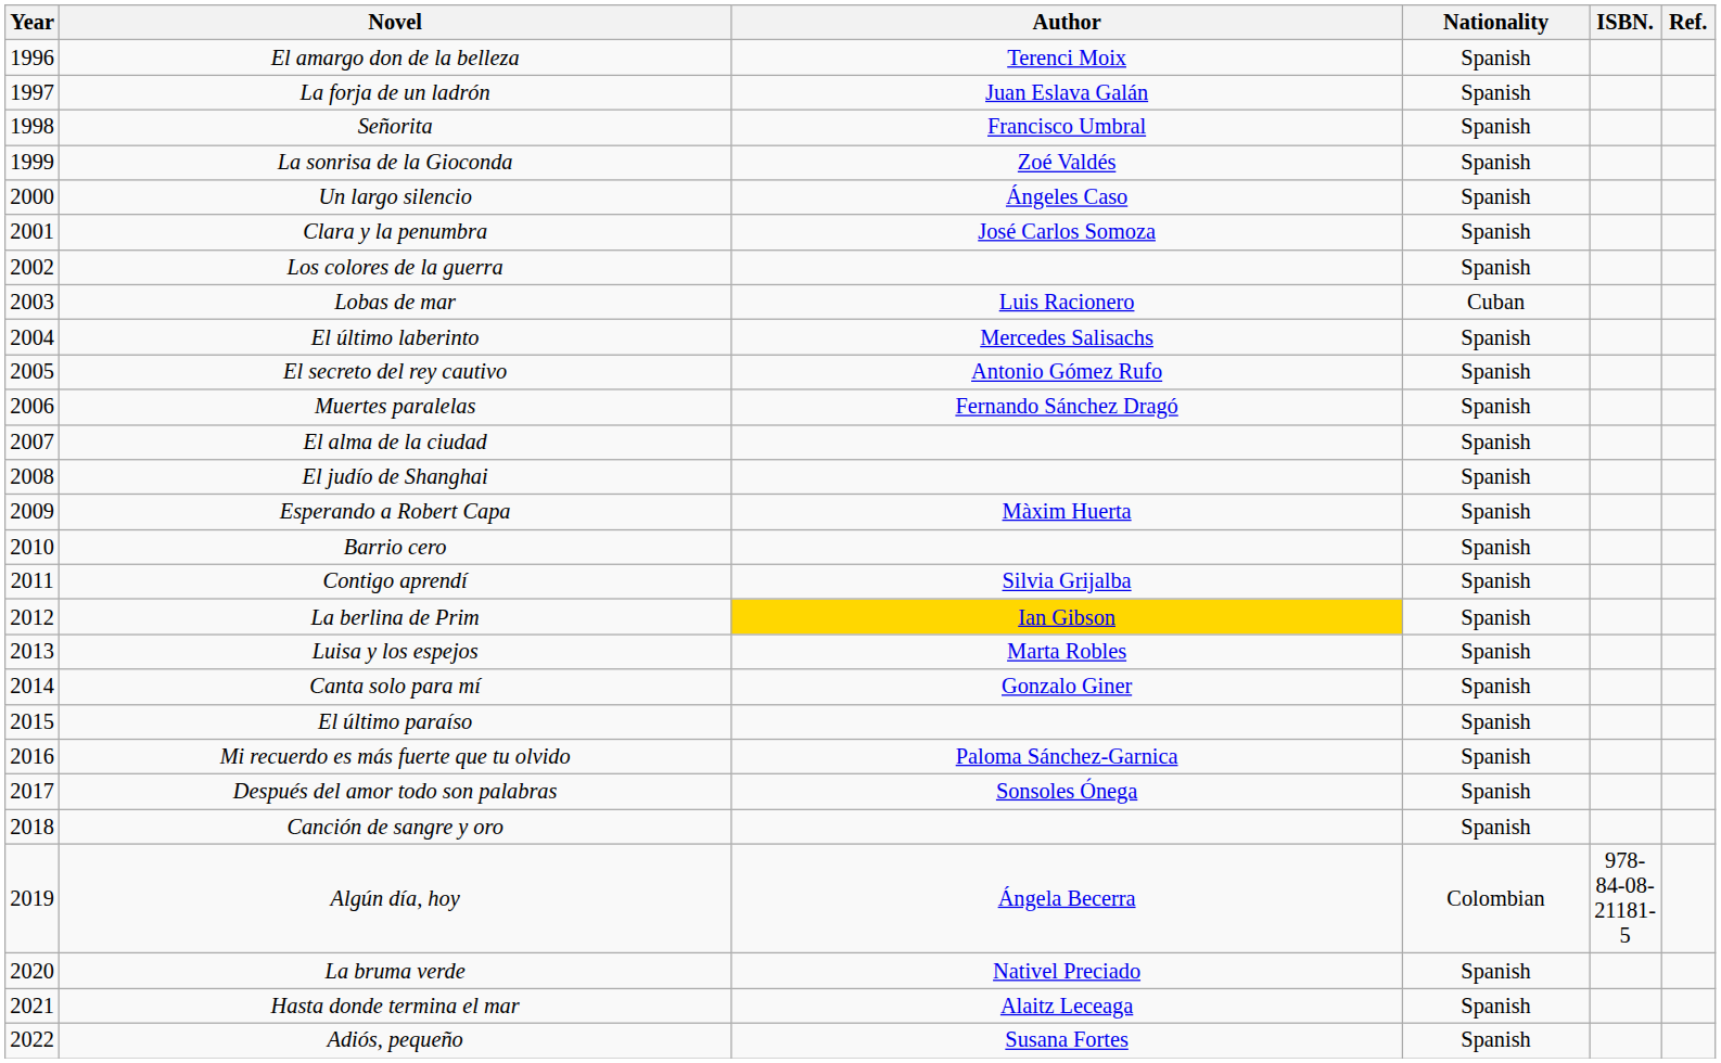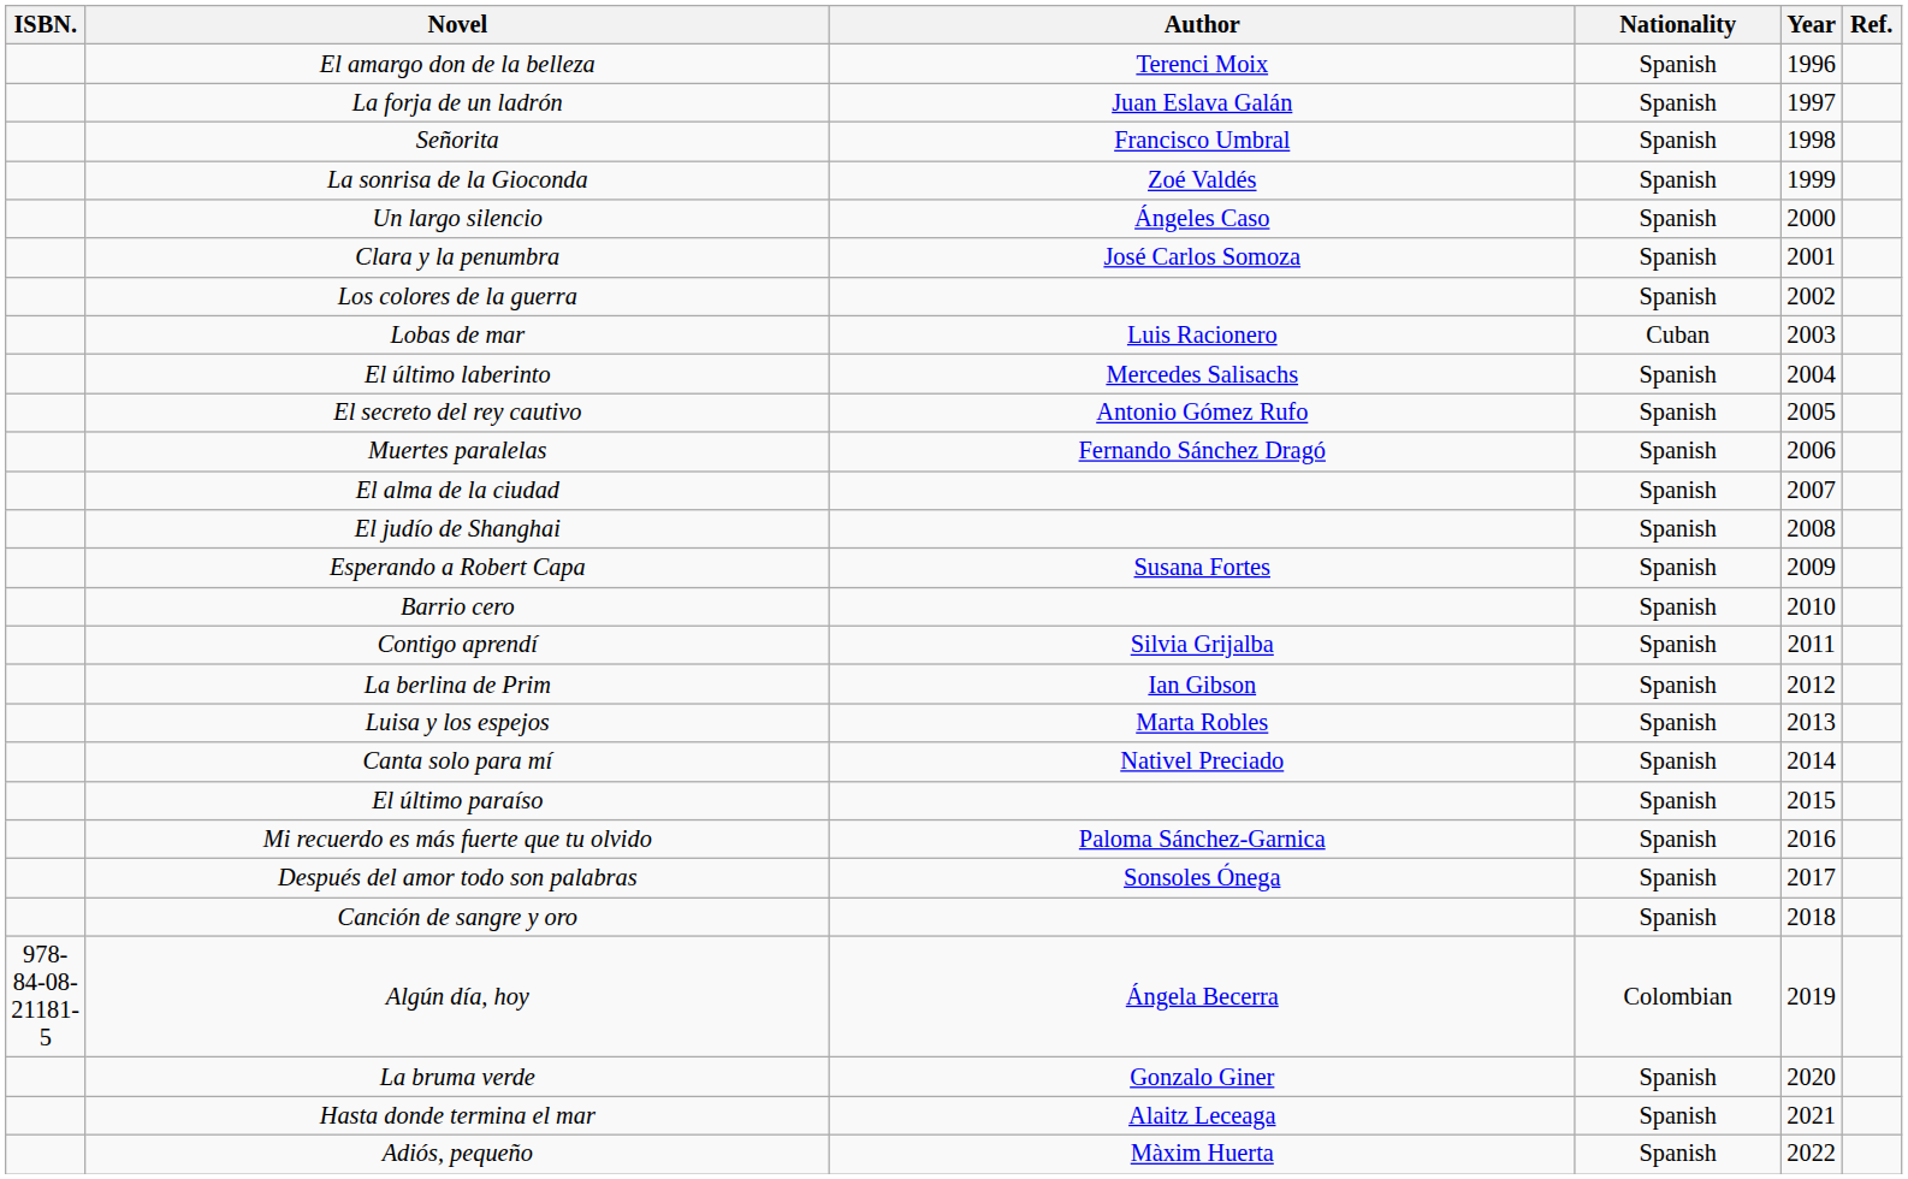columns swapped: Year <-> ISBN.
Esperando a Robert Capa | Author: Màxim Huerta -> Susana Fortes
La berlina de Prim | Author: gold background -> no background
Canta solo para mí | Author: Gonzalo Giner -> Nativel Preciado
La bruma verde | Author: Nativel Preciado -> Gonzalo Giner
Adiós, pequeño | Author: Susana Fortes -> Màxim Huerta
